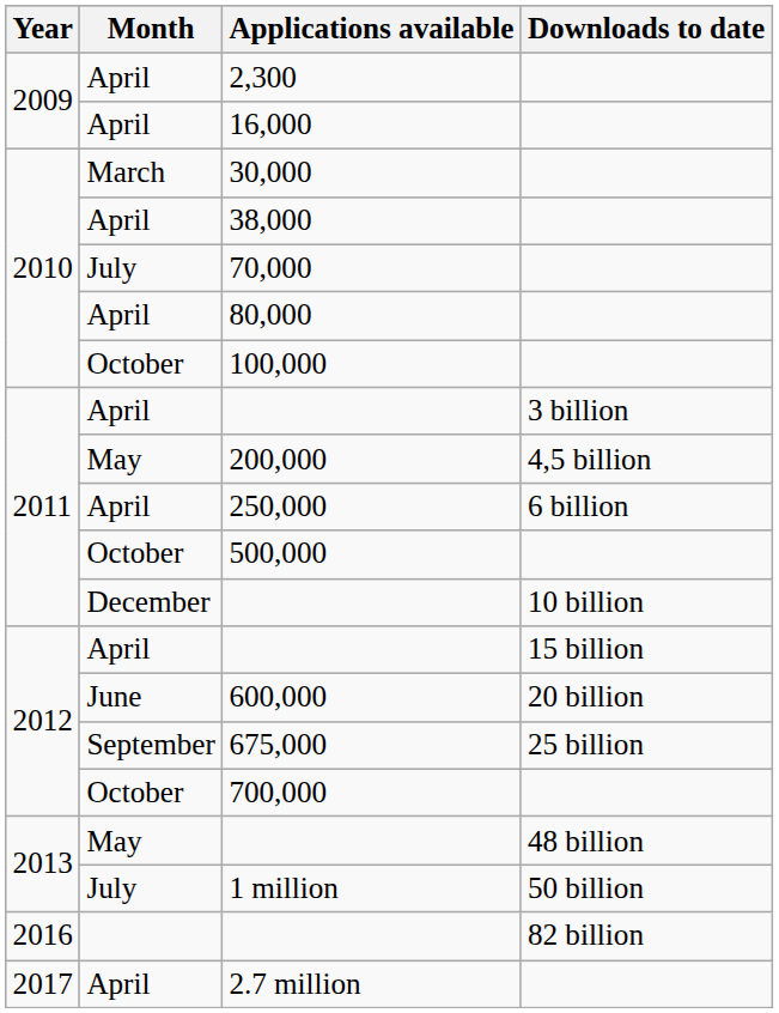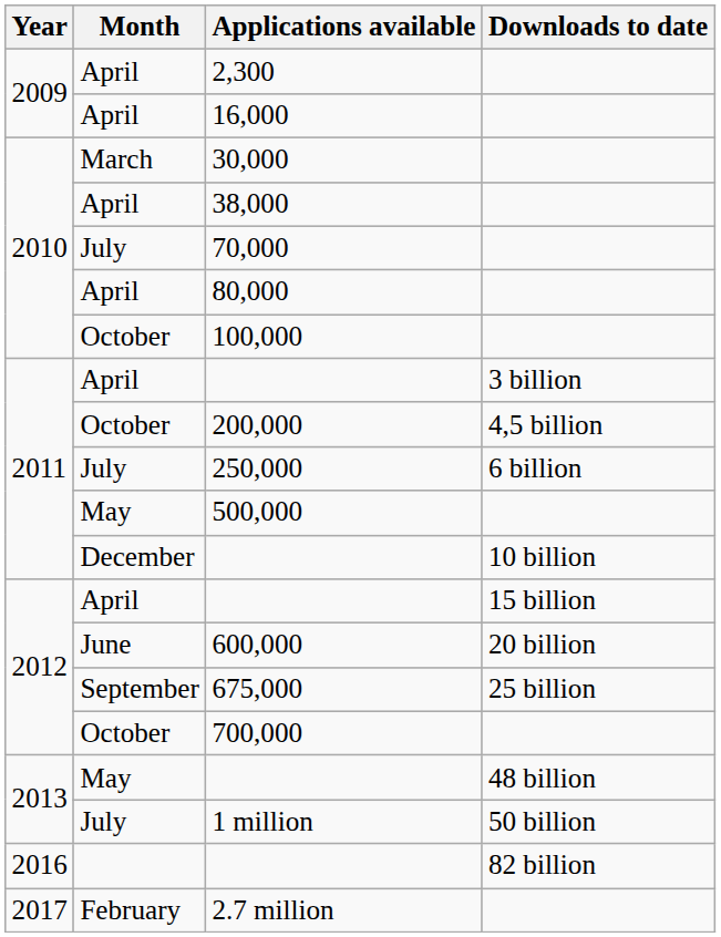200,000 | Month: May -> October
250,000 | Month: April -> July
500,000 | Month: October -> May
2.7 million | Month: April -> February
